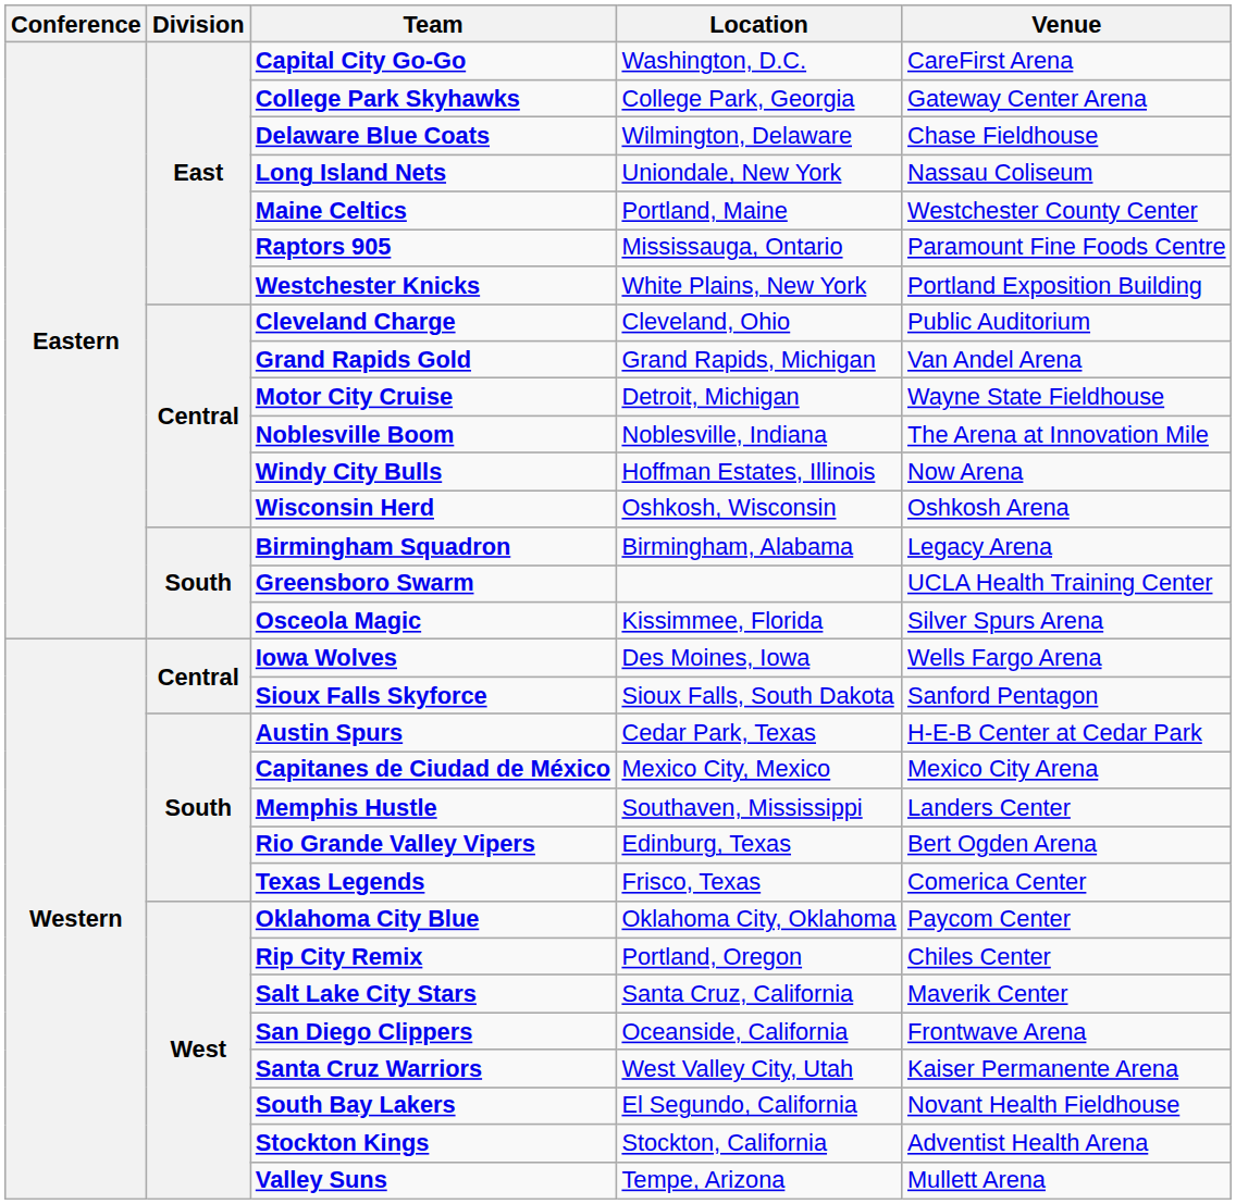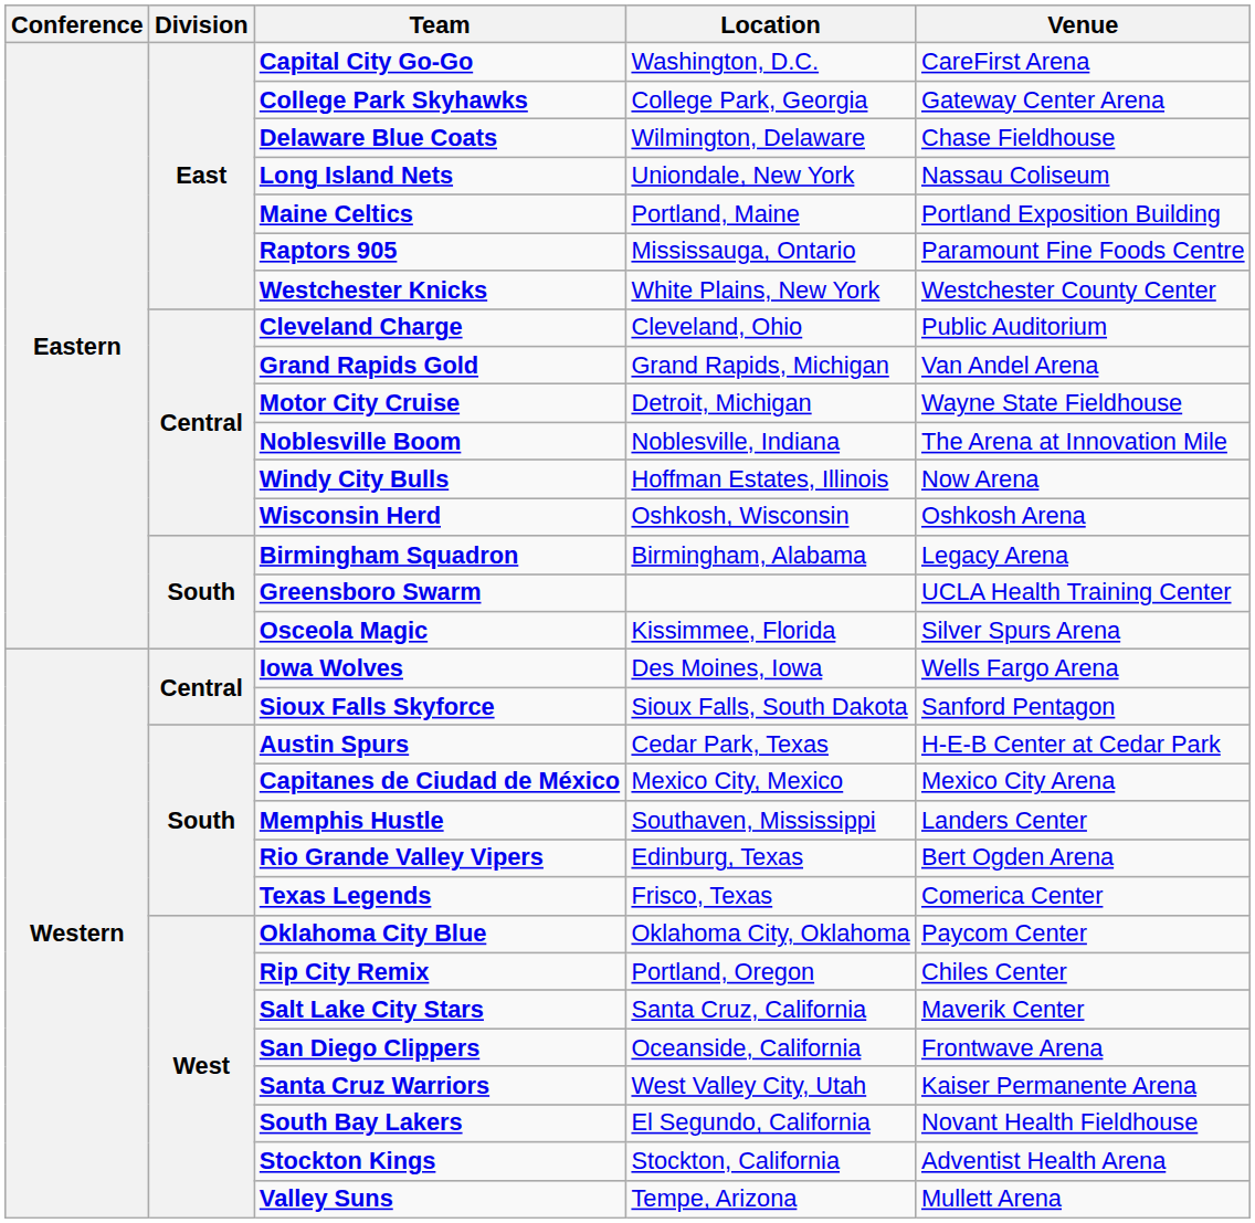Maine Celtics | Venue: Westchester County Center -> Portland Exposition Building
Westchester Knicks | Venue: Portland Exposition Building -> Westchester County Center
